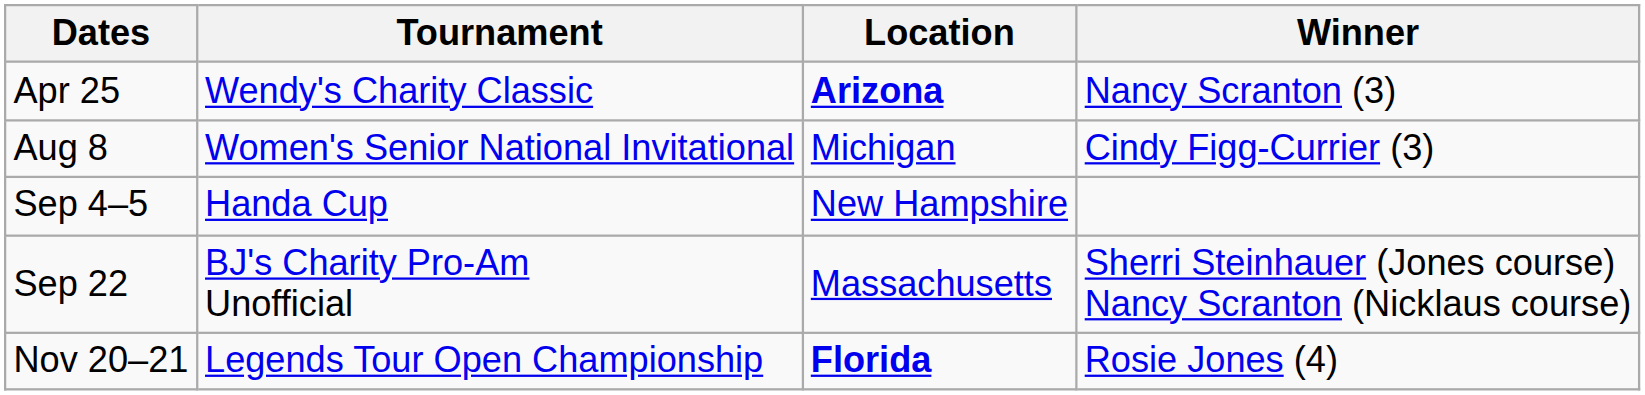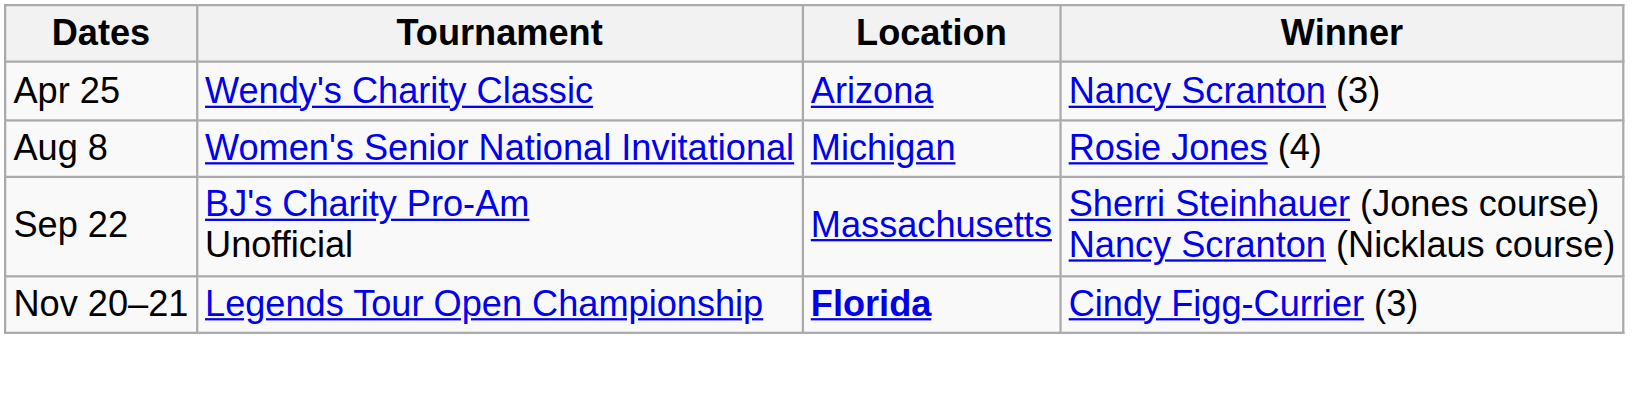Apr 25 | Location: bold -> normal
Aug 8 | Winner: Cindy Figg-Currier (3) -> Rosie Jones (4)
- row: Sep 4–5 | Handa Cup | New Hampshire
Nov 20–21 | Winner: Rosie Jones (4) -> Cindy Figg-Currier (3)
